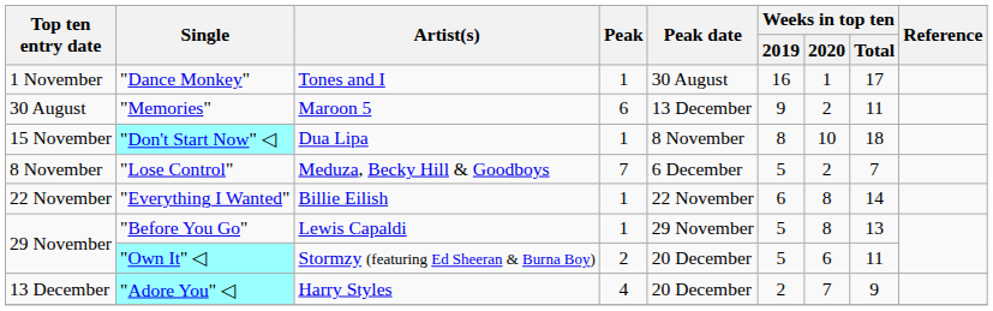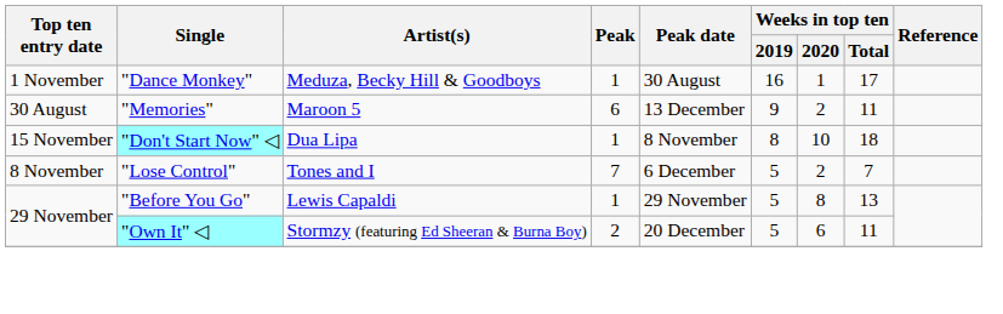"Dance Monkey" | Artist(s): Tones and I -> Meduza, Becky Hill & Goodboys
"Lose Control" | Artist(s): Meduza, Becky Hill & Goodboys -> Tones and I
- row: 22 November | "Everything I Wanted" | Billie Eilish | 1 | 22 November | 6 | 8 | 14
- row: 13 December | "Adore You" ◁ | Harry Styles | 4 | 20 December | 2 | 7 | 9
